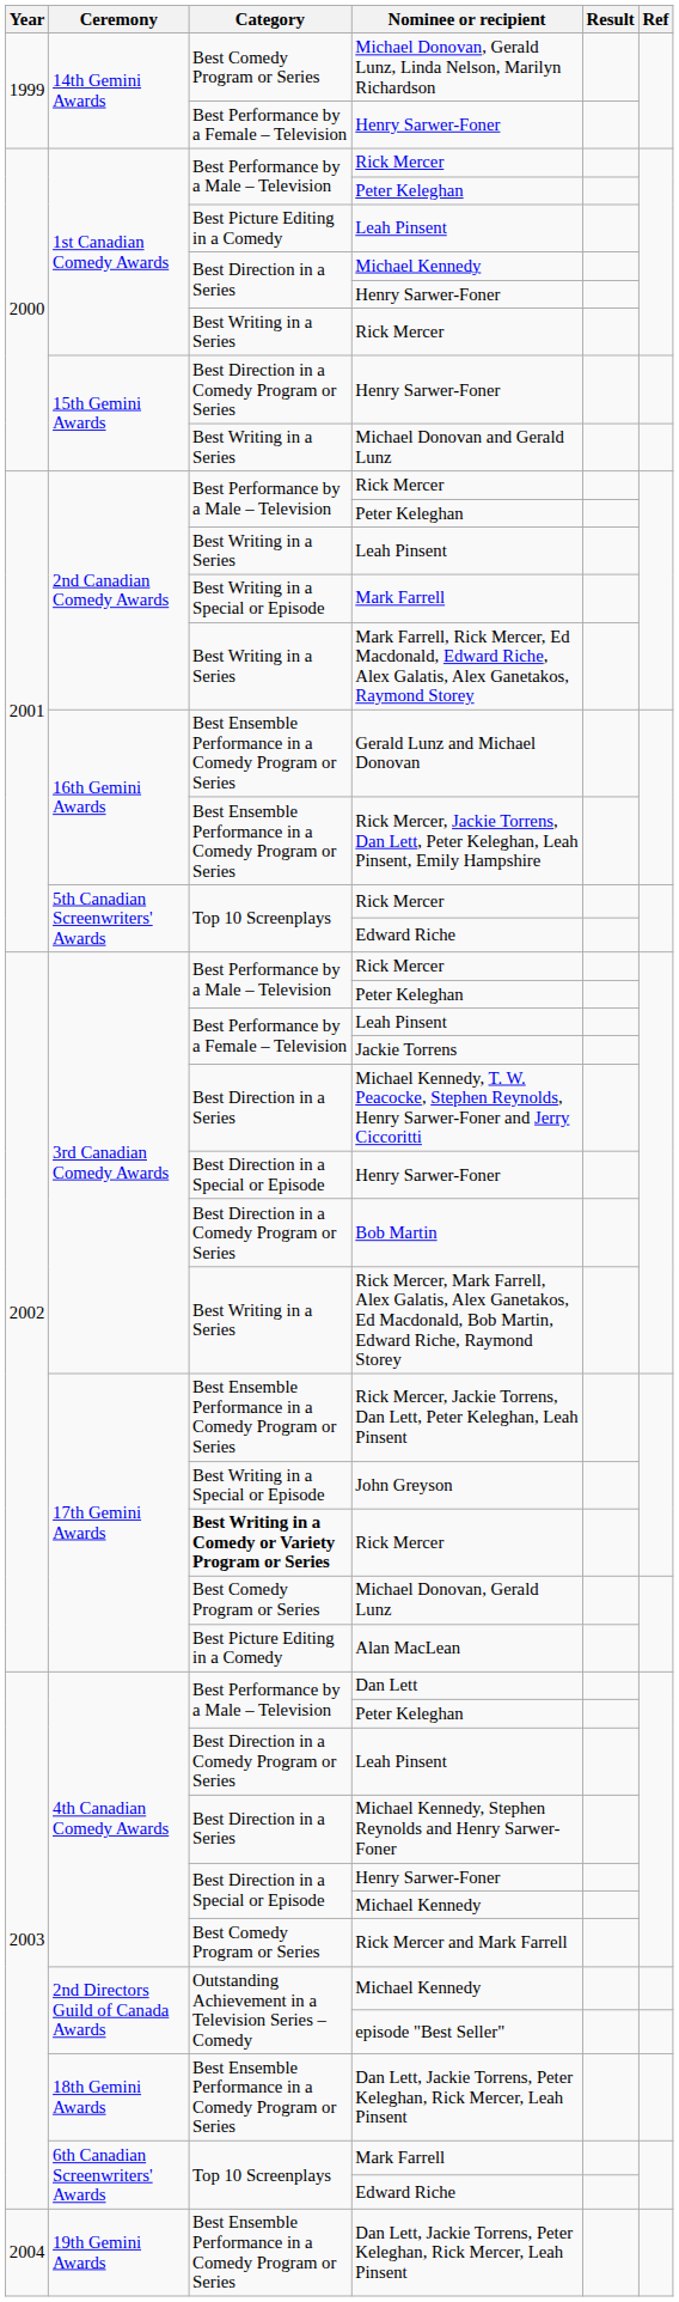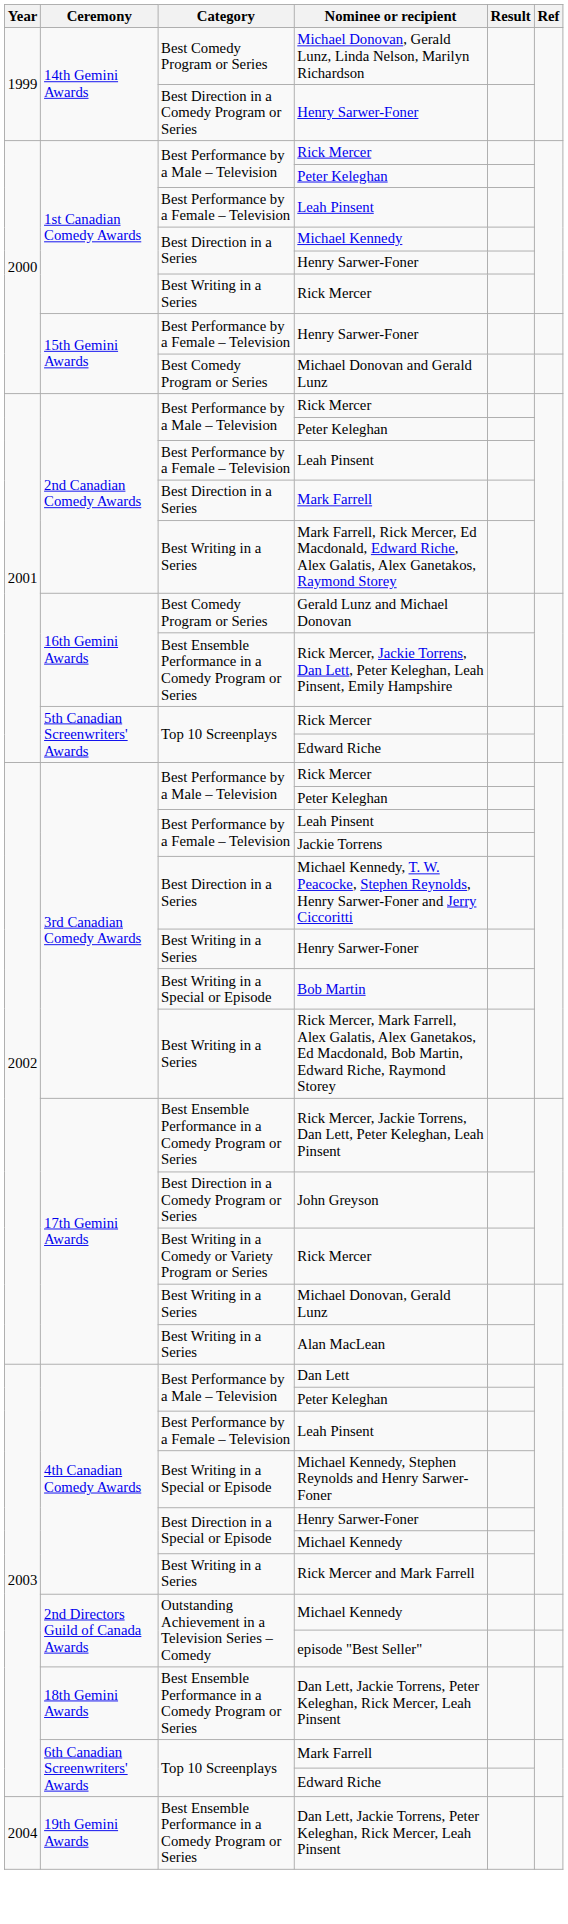14th Gemini Awards / Henry Sarwer-Foner | Category: Best Performance by a Female – Television -> Best Direction in a Comedy Program or Series
1st Canadian Comedy Awards / Leah Pinsent | Category: Best Picture Editing in a Comedy -> Best Performance by a Female – Television
15th Gemini Awards / Henry Sarwer-Foner | Category: Best Direction in a Comedy Program or Series -> Best Performance by a Female – Television
Michael Donovan and Gerald Lunz | Category: Best Writing in a Series -> Best Comedy Program or Series
2nd Canadian Comedy Awards / Leah Pinsent | Category: Best Writing in a Series -> Best Performance by a Female – Television
2nd Canadian Comedy Awards / Mark Farrell | Category: Best Writing in a Special or Episode -> Best Direction in a Series
Gerald Lunz and Michael Donovan | Category: Best Ensemble Performance in a Comedy Program or Series -> Best Comedy Program or Series
3rd Canadian Comedy Awards / Henry Sarwer-Foner | Category: Best Direction in a Special or Episode -> Best Writing in a Series
Bob Martin | Category: Best Direction in a Comedy Program or Series -> Best Writing in a Special or Episode
John Greyson | Category: Best Writing in a Special or Episode -> Best Direction in a Comedy Program or Series
17th Gemini Awards / Rick Mercer | Category: bold -> normal
Michael Donovan, Gerald Lunz | Category: Best Comedy Program or Series -> Best Writing in a Series
Alan MacLean | Category: Best Picture Editing in a Comedy -> Best Writing in a Series
4th Canadian Comedy Awards / Leah Pinsent | Category: Best Direction in a Comedy Program or Series -> Best Performance by a Female – Television
Michael Kennedy, Stephen Reynolds and Henry Sarwer-Foner | Category: Best Direction in a Series -> Best Writing in a Special or Episode
Rick Mercer and Mark Farrell | Category: Best Comedy Program or Series -> Best Writing in a Series
